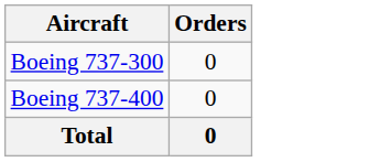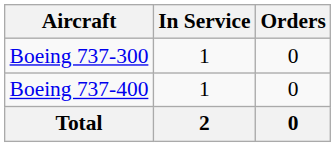+ column: In Service | 1 | 1 | 2
